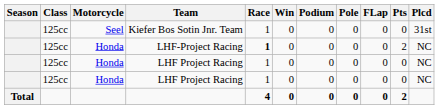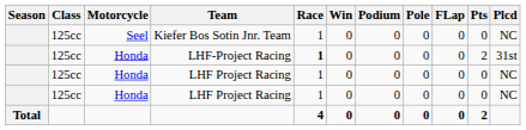Kiefer Bos Sotin Jnr. Team | Plcd: 31st -> NC
LHF-Project Racing | Plcd: NC -> 31st
